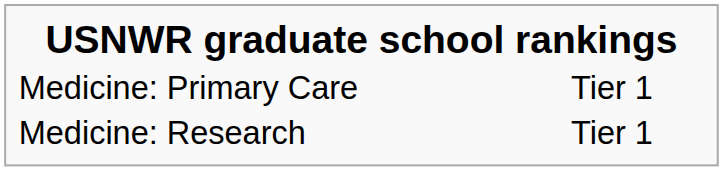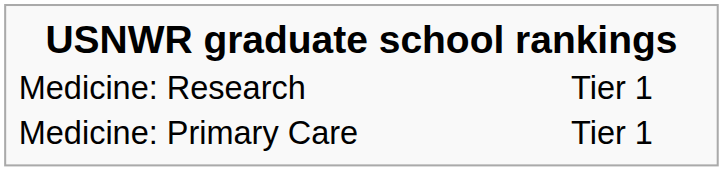rows swapped: Medicine: Primary Care <-> Medicine: Research
